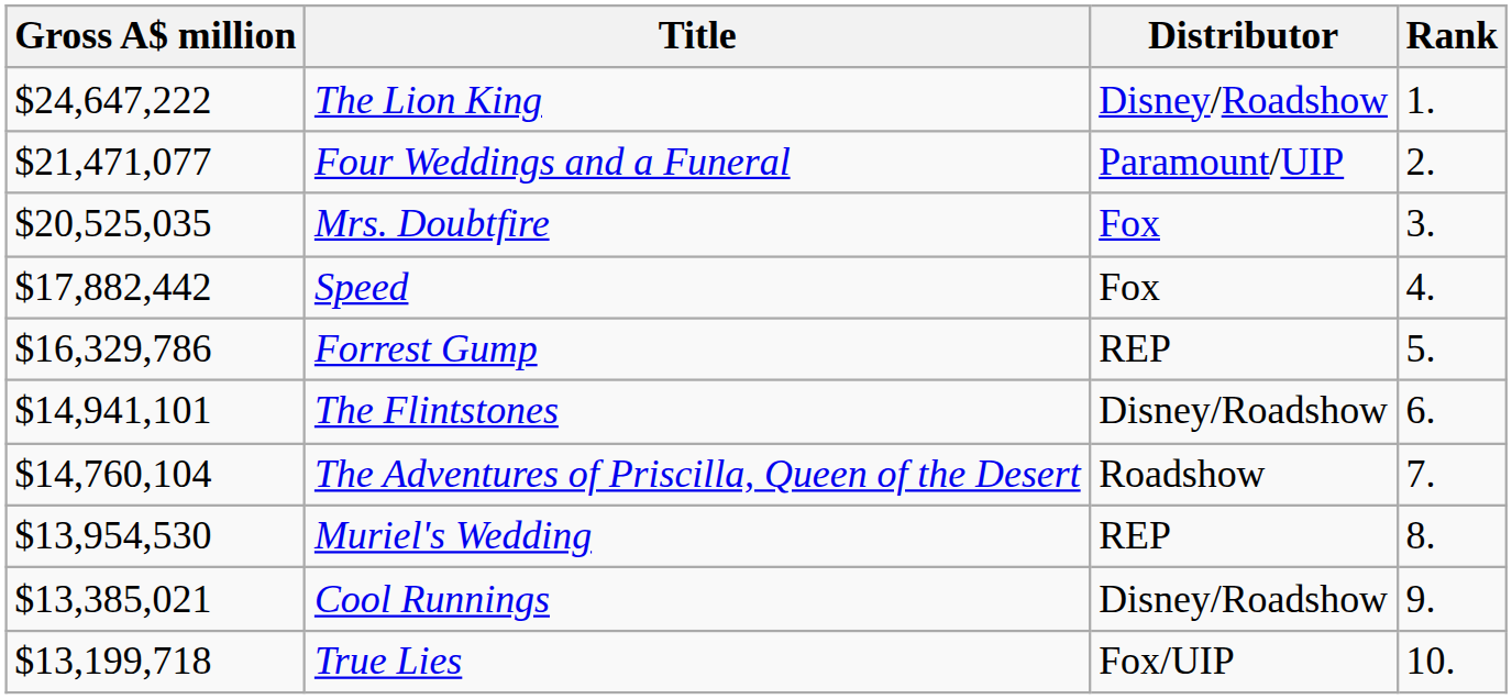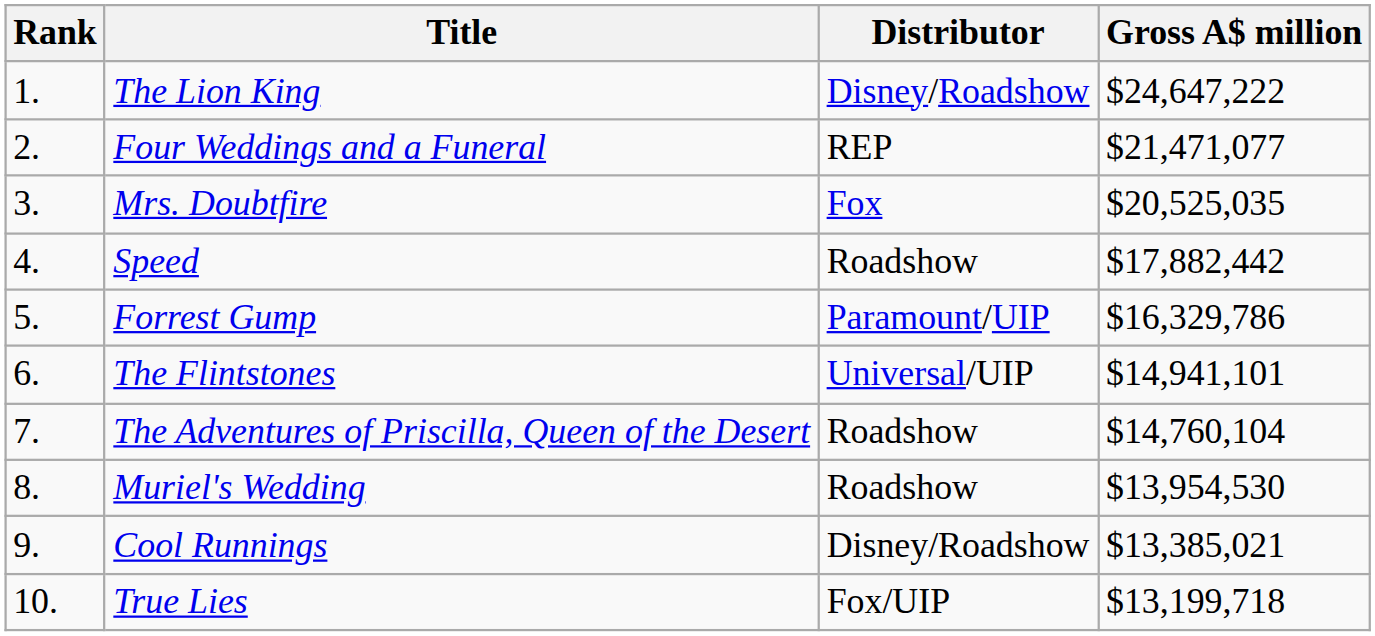columns swapped: Rank <-> Gross A$ million
Four Weddings and a Funeral | Distributor: Paramount/UIP -> REP
Speed | Distributor: Fox -> Roadshow
Forrest Gump | Distributor: REP -> Paramount/UIP
The Flintstones | Distributor: Disney/Roadshow -> Universal/UIP
Muriel's Wedding | Distributor: REP -> Roadshow
